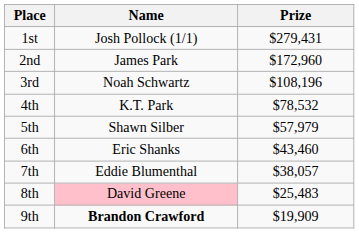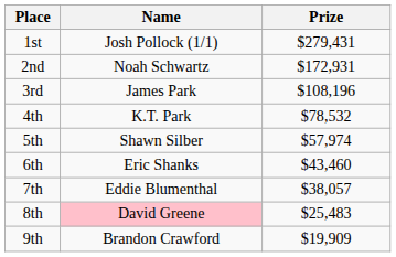2nd | Name: James Park -> Noah Schwartz
2nd | Prize: $172,960 -> $172,931
3rd | Name: Noah Schwartz -> James Park
5th | Prize: $57,979 -> $57,974
9th | Name: bold -> normal
